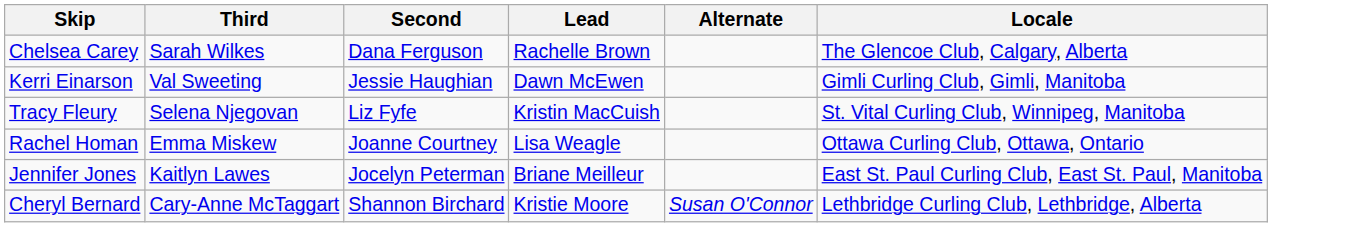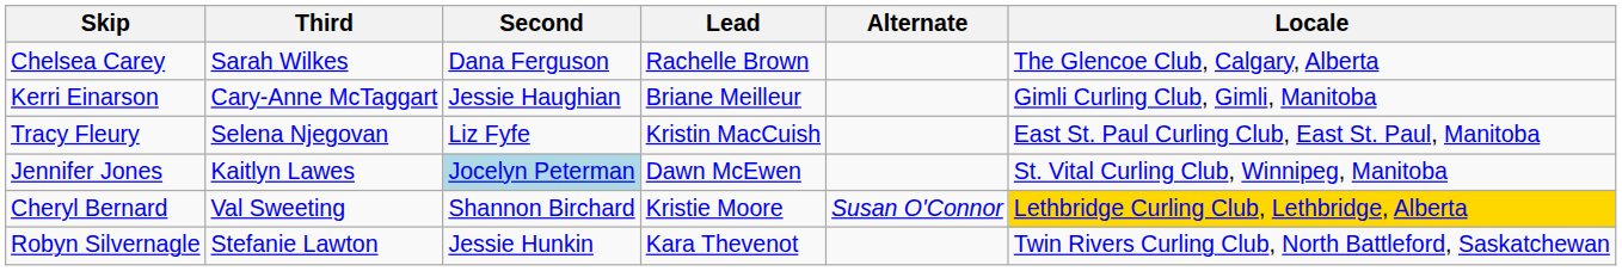Kerri Einarson | Third: Val Sweeting -> Cary-Anne McTaggart
Kerri Einarson | Lead: Dawn McEwen -> Briane Meilleur
Tracy Fleury | Locale: St. Vital Curling Club, Winnipeg, Manitoba -> East St. Paul Curling Club, East St. Paul, Manitoba
- row: Rachel Homan | Emma Miskew | Joanne Courtney | Lisa Weagle | Ottawa Curling Club, Ottawa, Ontario
Jennifer Jones | Second: no background -> lightblue background
Jennifer Jones | Lead: Briane Meilleur -> Dawn McEwen
Jennifer Jones | Locale: East St. Paul Curling Club, East St. Paul, Manitoba -> St. Vital Curling Club, Winnipeg, Manitoba
Cheryl Bernard | Third: Cary-Anne McTaggart -> Val Sweeting
Cheryl Bernard | Locale: no background -> gold background
+ row: Robyn Silvernagle | Stefanie Lawton | Jessie Hunkin | Kara Thevenot | Twin Rivers Curling Club, North Battleford, Saskatchewan
